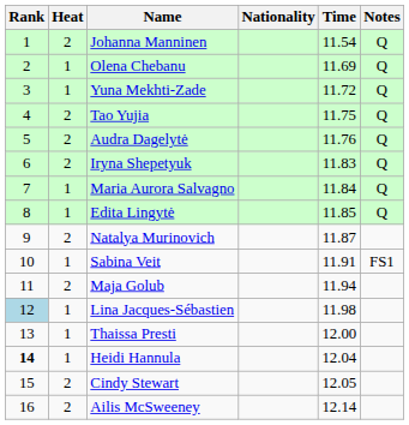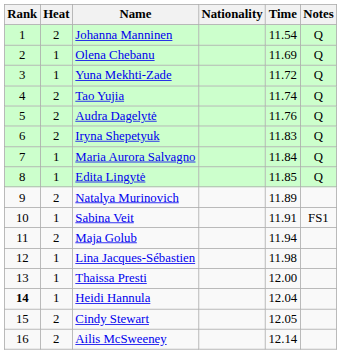Tao Yujia | Time: 11.75 -> 11.74
Natalya Murinovich | Time: 11.87 -> 11.89
Lina Jacques-Sébastien | Rank: lightblue background -> no background
